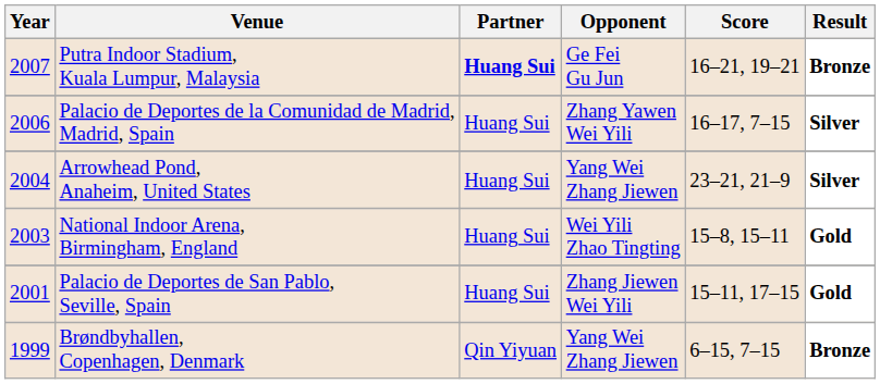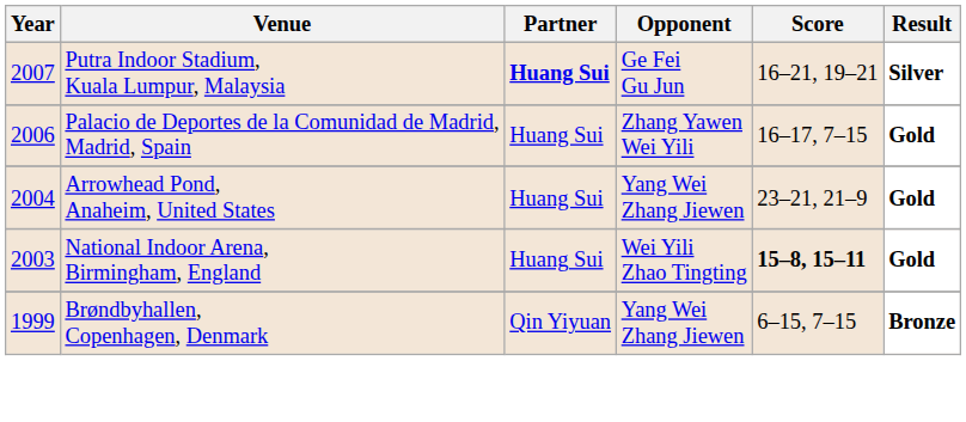Putra Indoor Stadium, Kuala Lumpur, Malaysia | Result: Bronze -> Silver
Palacio de Deportes de la Comunidad de Madrid, Madrid, Spain | Result: Silver -> Gold
Arrowhead Pond, Anaheim, United States | Result: Silver -> Gold
National Indoor Arena, Birmingham, England | Score: normal -> bold
- row: 2001 | Palacio de Deportes de San Pablo, Seville, Spain | Huang Sui | Zhang Jiewen Wei Yili | 15–11, 17–15 | Gold
